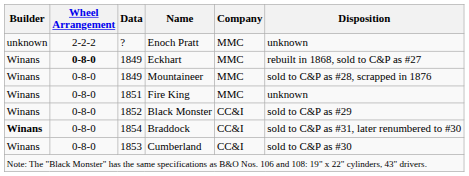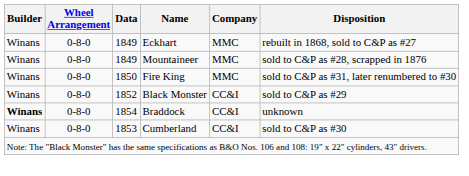- row: unknown | 2-2-2 | ? | Enoch Pratt | MMC | unknown
Eckhart | Wheel Arrangement: bold -> normal
Fire King | Data: 1851 -> 1850
Fire King | Disposition: unknown -> sold to C&P as #31, later renumbered to #30
Braddock | Disposition: sold to C&P as #31, later renumbered to #30 -> unknown
